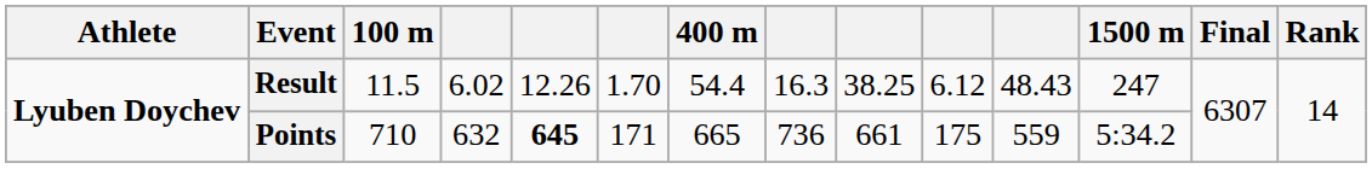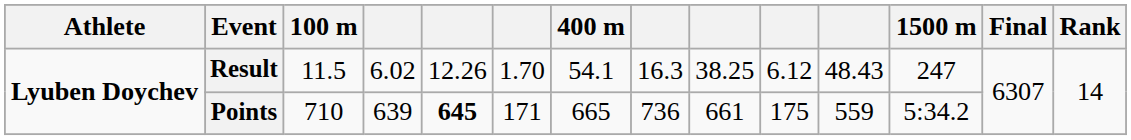Result | 400 m: 54.4 -> 54.1
Points | column 4: 632 -> 639
